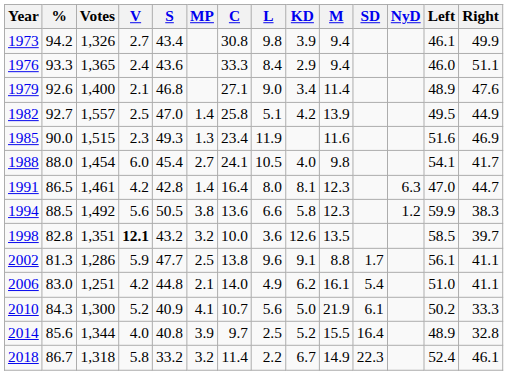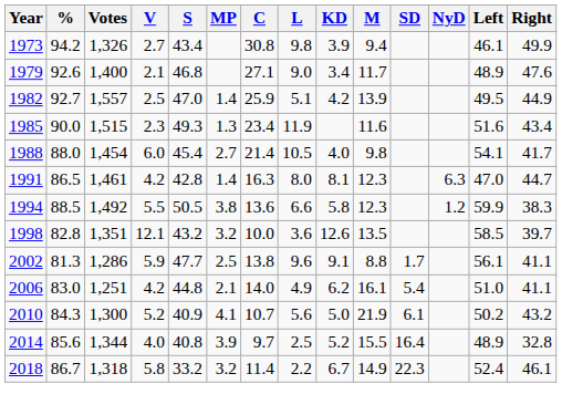- row: 1976 | 93.3 | 1,365 | 2.4 | 43.6 | 33.3 | 8.4 | 2.9 | 9.4 | 46.0 | 51.1
1979 | M: 11.4 -> 11.7
1982 | C: 25.8 -> 25.9
1985 | Right: 46.9 -> 43.4
1988 | C: 24.1 -> 21.4
1991 | C: 16.4 -> 16.3
1994 | V: 5.6 -> 5.5
1998 | V: bold -> normal
2010 | Right: 33.3 -> 43.2
